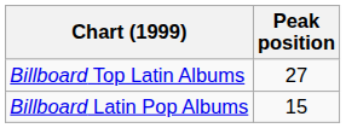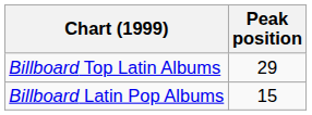Billboard Top Latin Albums | Peak position: 27 -> 29
